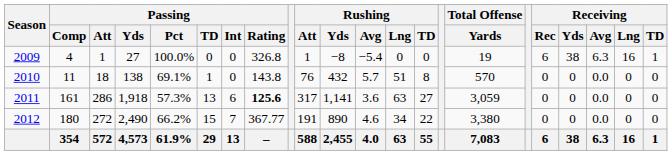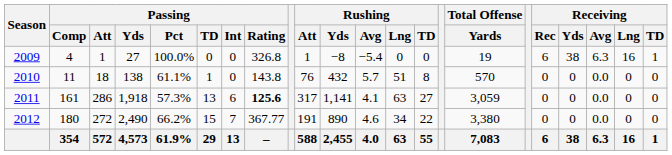2010 | Passing / Pct: 69.1% -> 61.1%
2011 | Rushing / Avg: 3.6 -> 4.1
